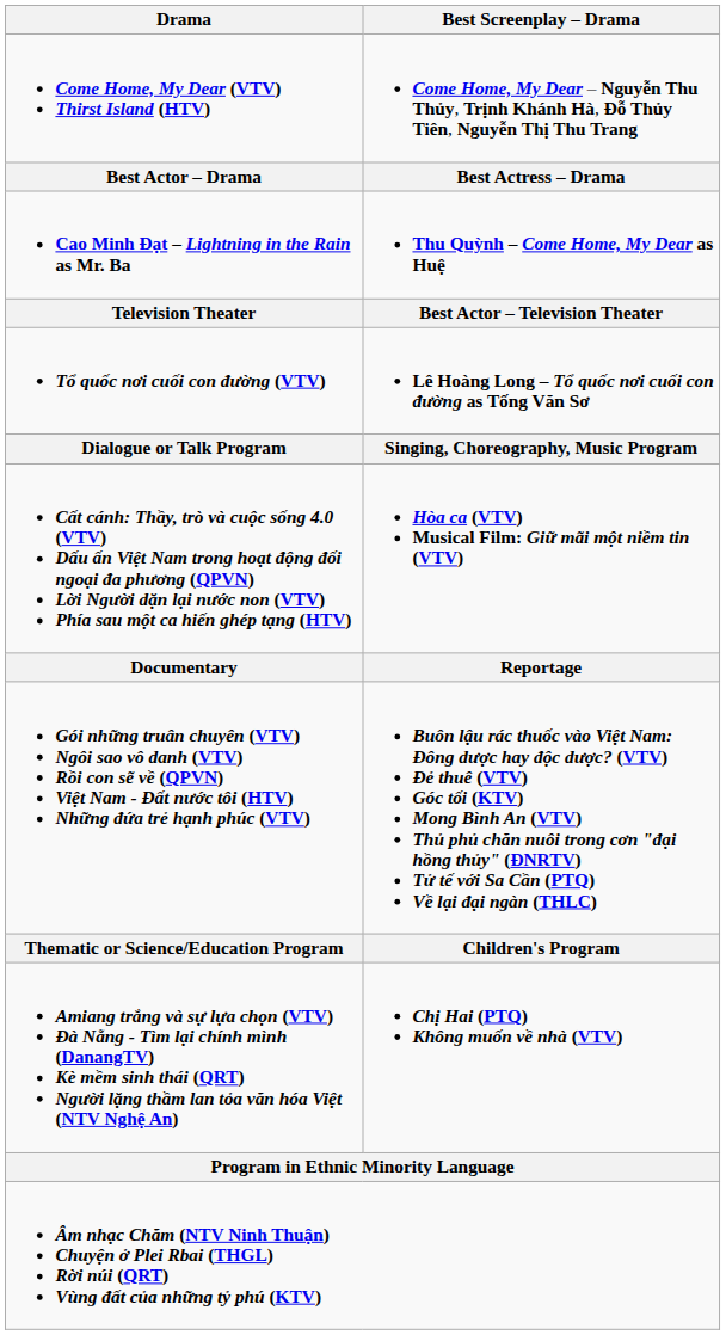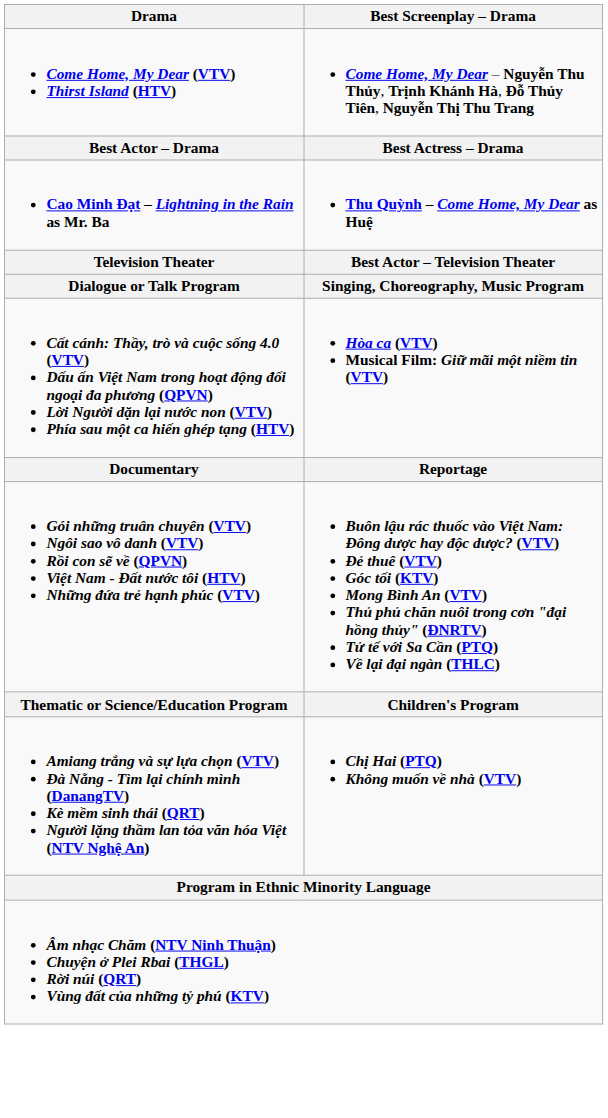- row: Tổ quốc nơi cuối con đường (VTV) | Lê Hoàng Long – Tổ quốc nơi cuối con đường as Tống Văn Sơ
